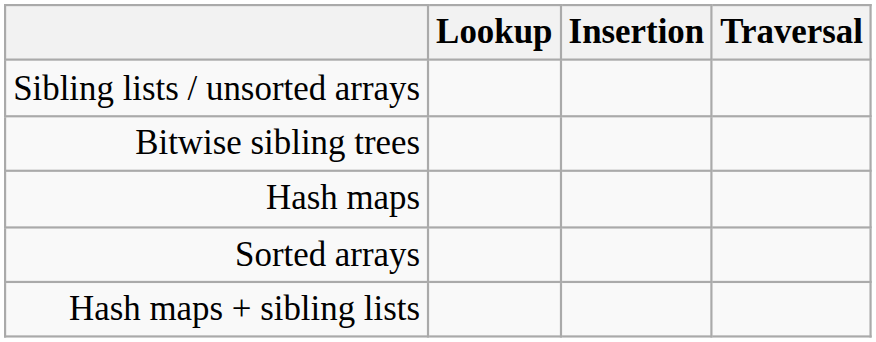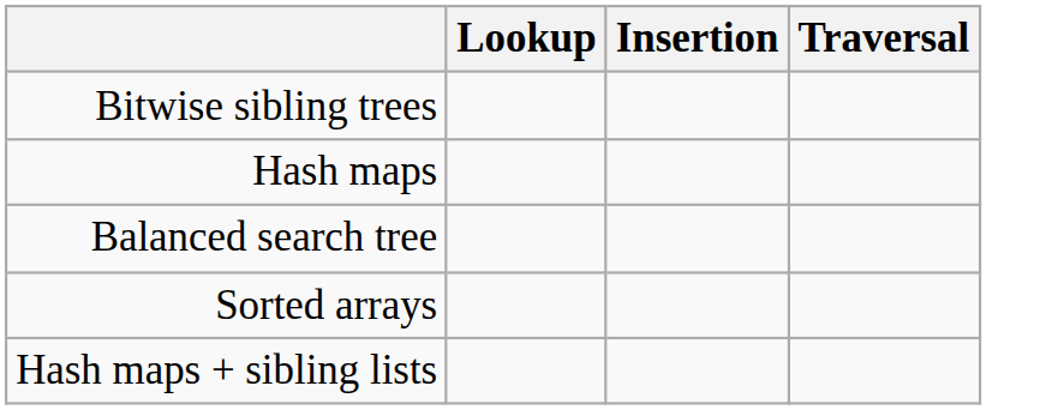- row: Sibling lists / unsorted arrays
+ row: Balanced search tree
